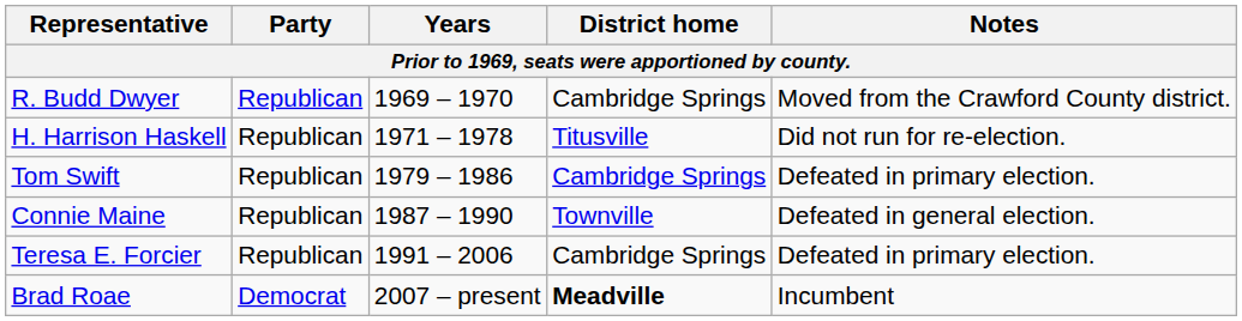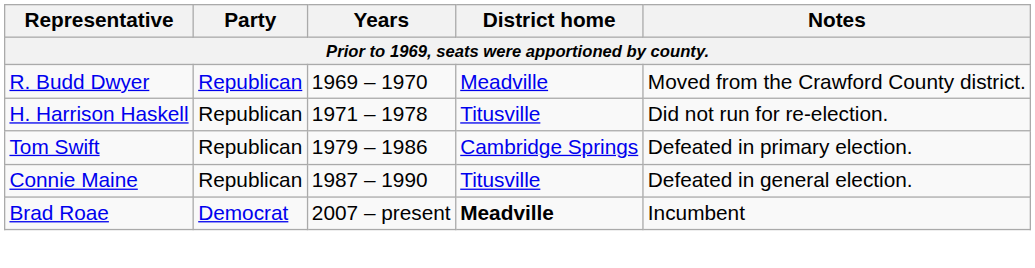R. Budd Dwyer | District home: Cambridge Springs -> Meadville
Connie Maine | District home: Townville -> Titusville
- row: Teresa E. Forcier | Republican | 1991 – 2006 | Cambridge Springs | Defeated in primary election.
